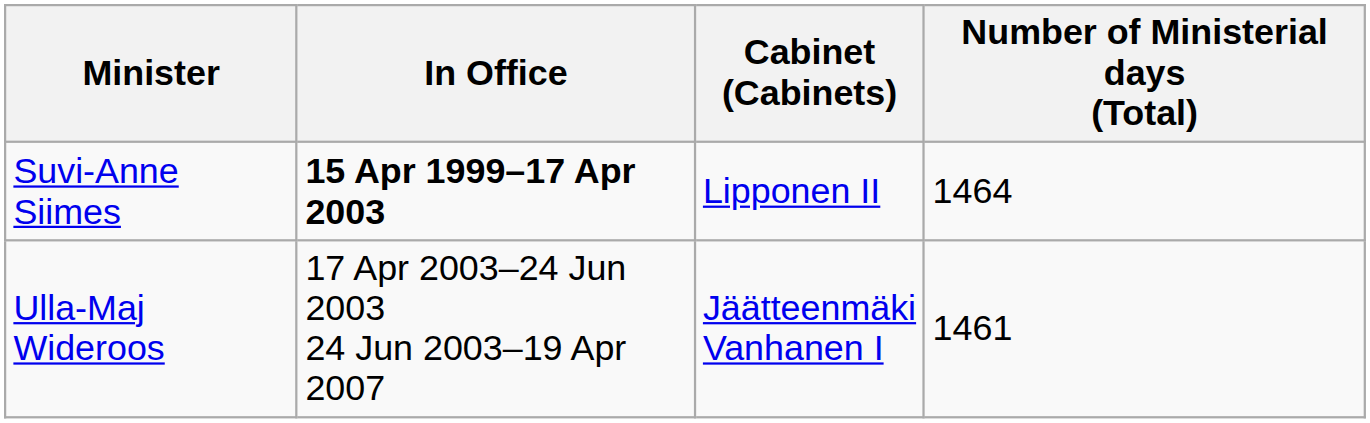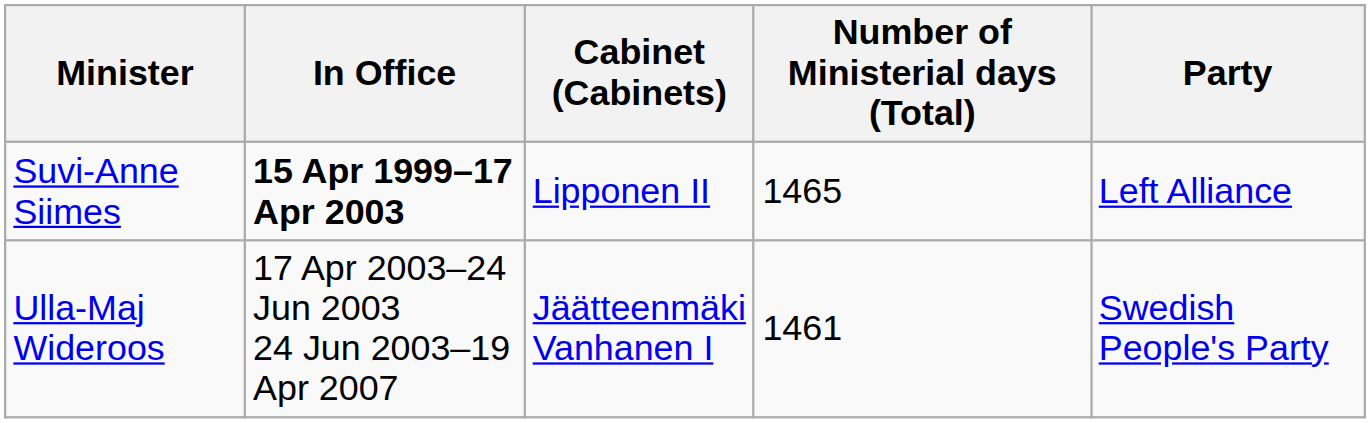+ column: Party | Left Alliance | Swedish People's Party
Suvi-Anne Siimes | Number of Ministerial days (Total): 1464 -> 1465
